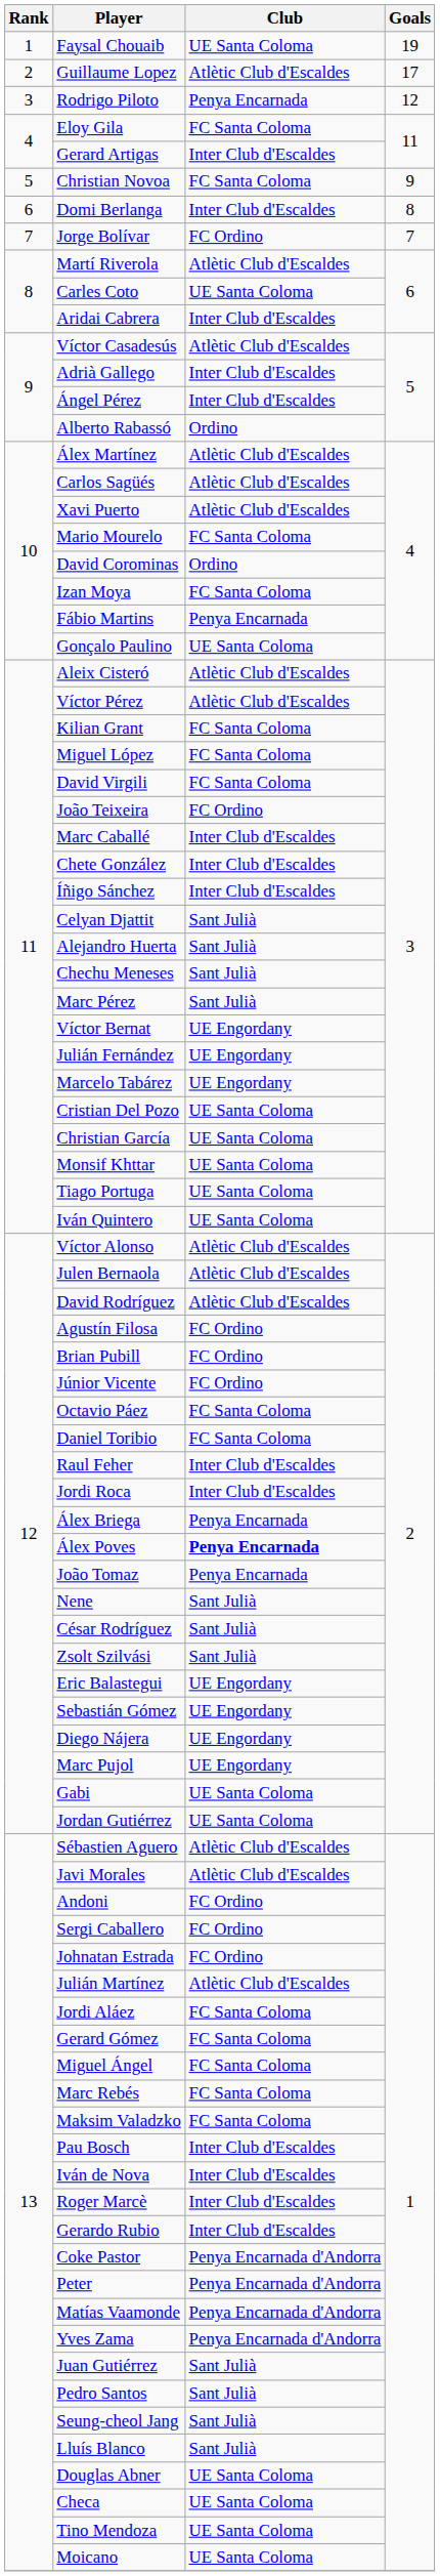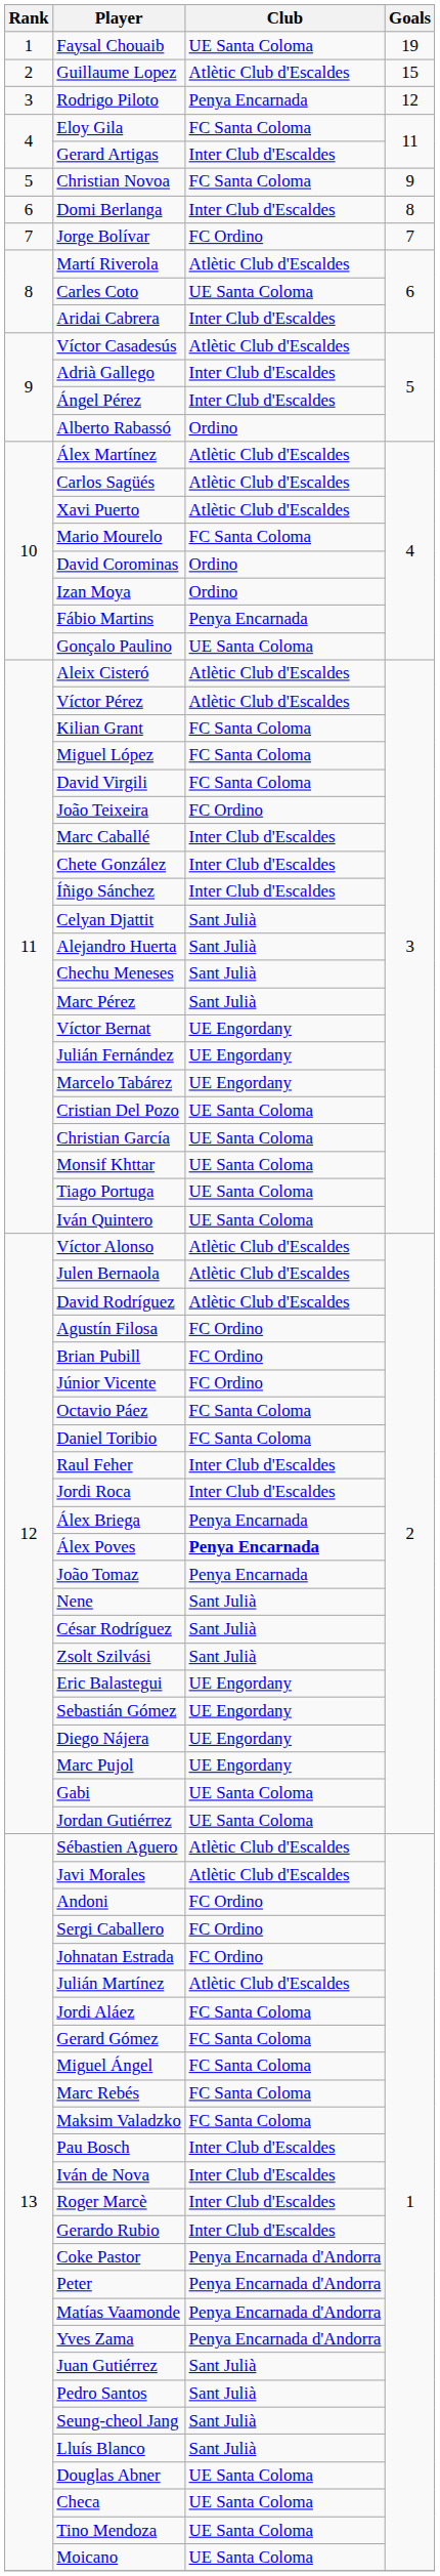Guillaume Lopez | Goals: 17 -> 15
Izan Moya | Club: FC Santa Coloma -> Ordino
